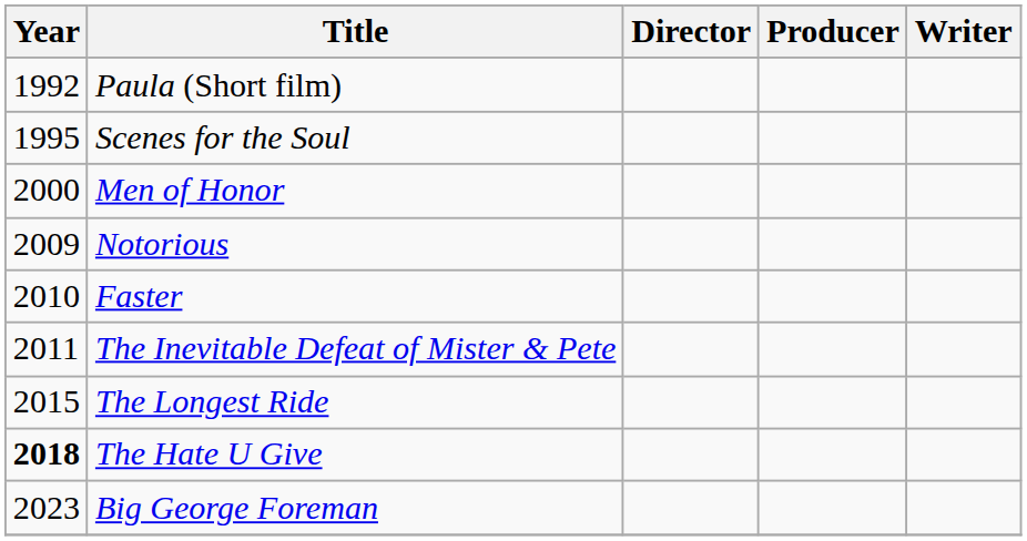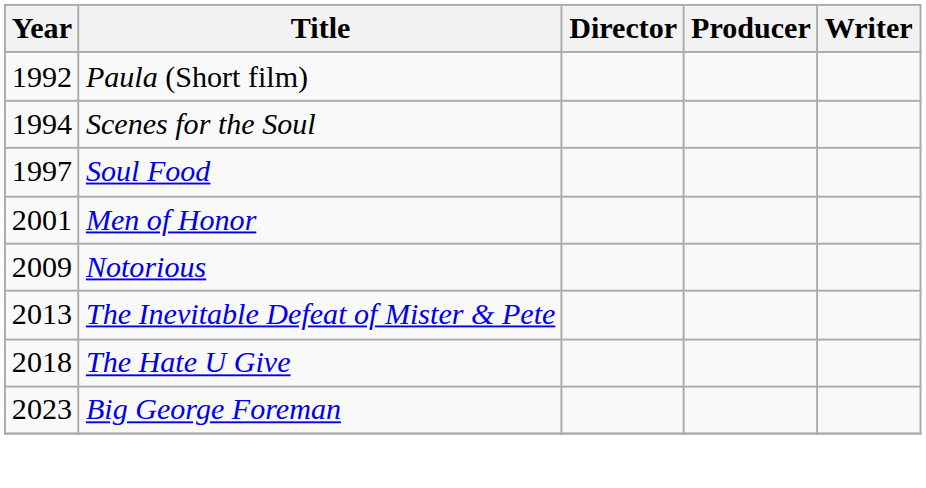Scenes for the Soul | Year: 1995 -> 1994
+ row: 1997 | Soul Food
Men of Honor | Year: 2000 -> 2001
- row: 2010 | Faster
The Inevitable Defeat of Mister & Pete | Year: 2011 -> 2013
- row: 2015 | The Longest Ride
The Hate U Give | Year: bold -> normal
